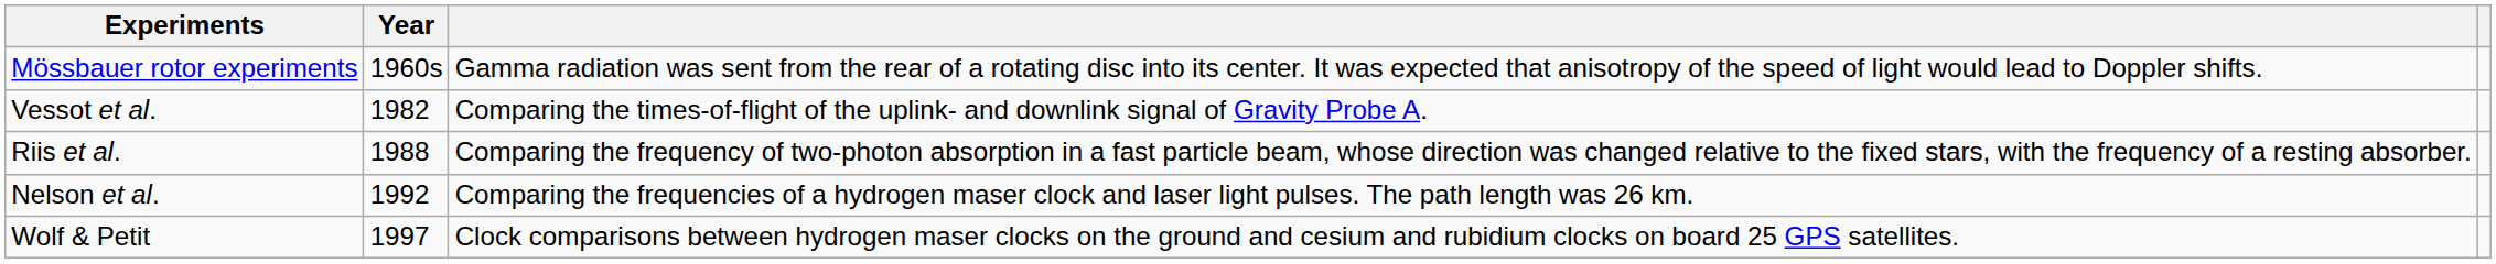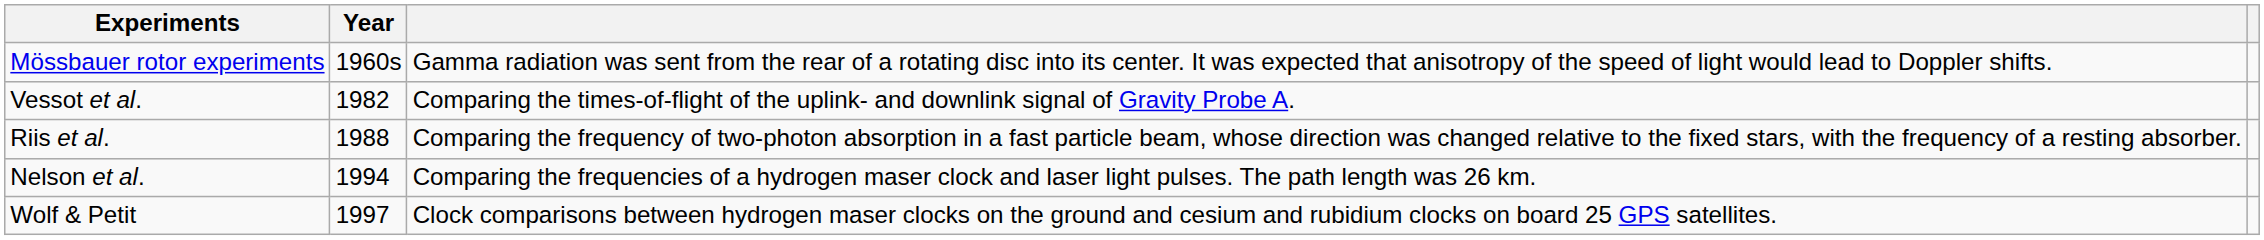Nelson et al. | Year: 1992 -> 1994
